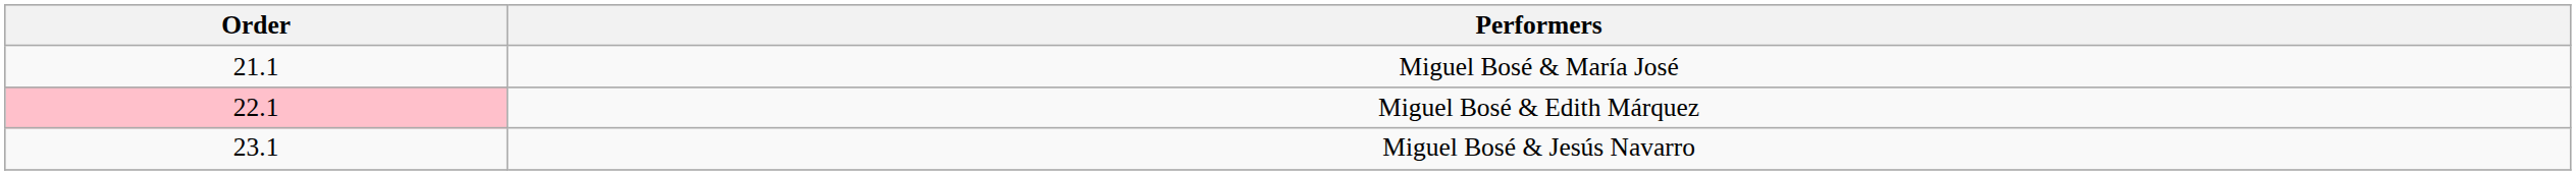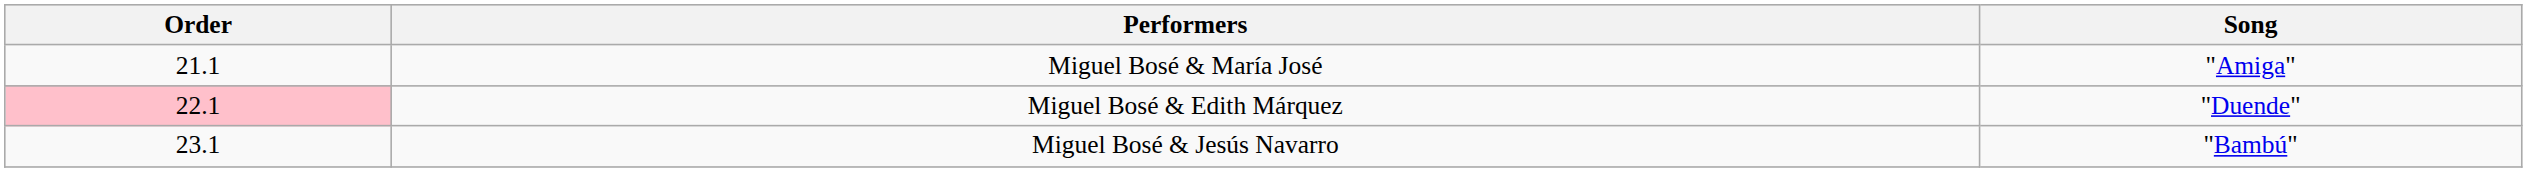+ column: Song | "Amiga" | "Duende" | "Bambú"
